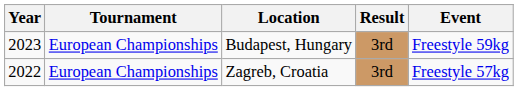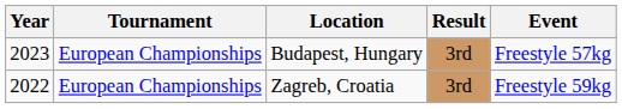Budapest, Hungary | Event: Freestyle 59kg -> Freestyle 57kg
Zagreb, Croatia | Event: Freestyle 57kg -> Freestyle 59kg
